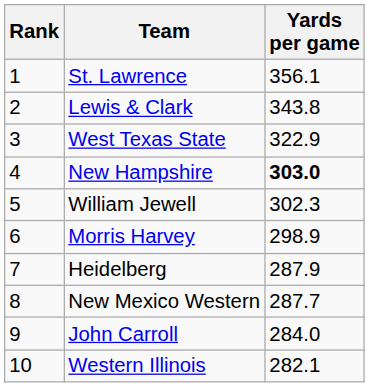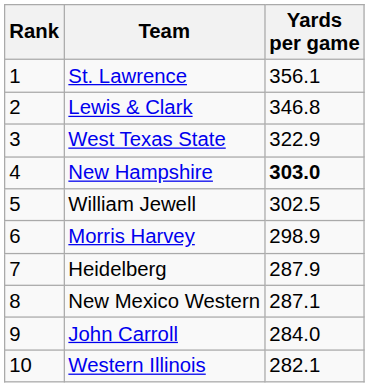Lewis & Clark | Yards per game: 343.8 -> 346.8
William Jewell | Yards per game: 302.3 -> 302.5
New Mexico Western | Yards per game: 287.7 -> 287.1
